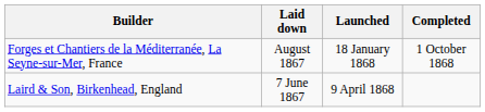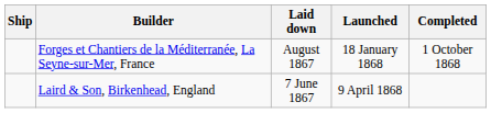+ column: Ship
